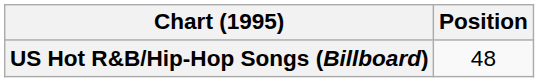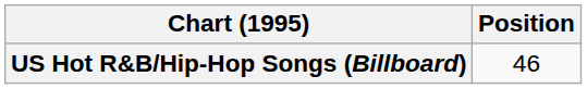US Hot R&B/Hip-Hop Songs (Billboard) | Position: 48 -> 46
